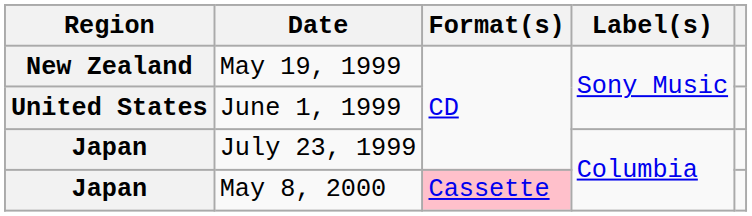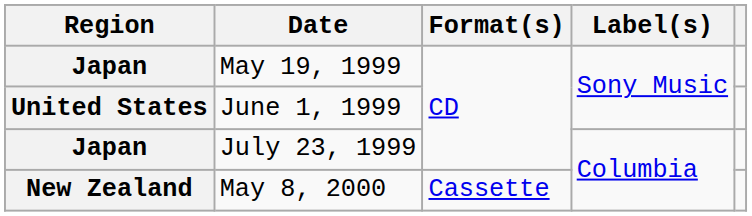May 19, 1999 | Region: New Zealand -> Japan
May 8, 2000 | Region: Japan -> New Zealand
May 8, 2000 | Format(s): pink background -> no background
